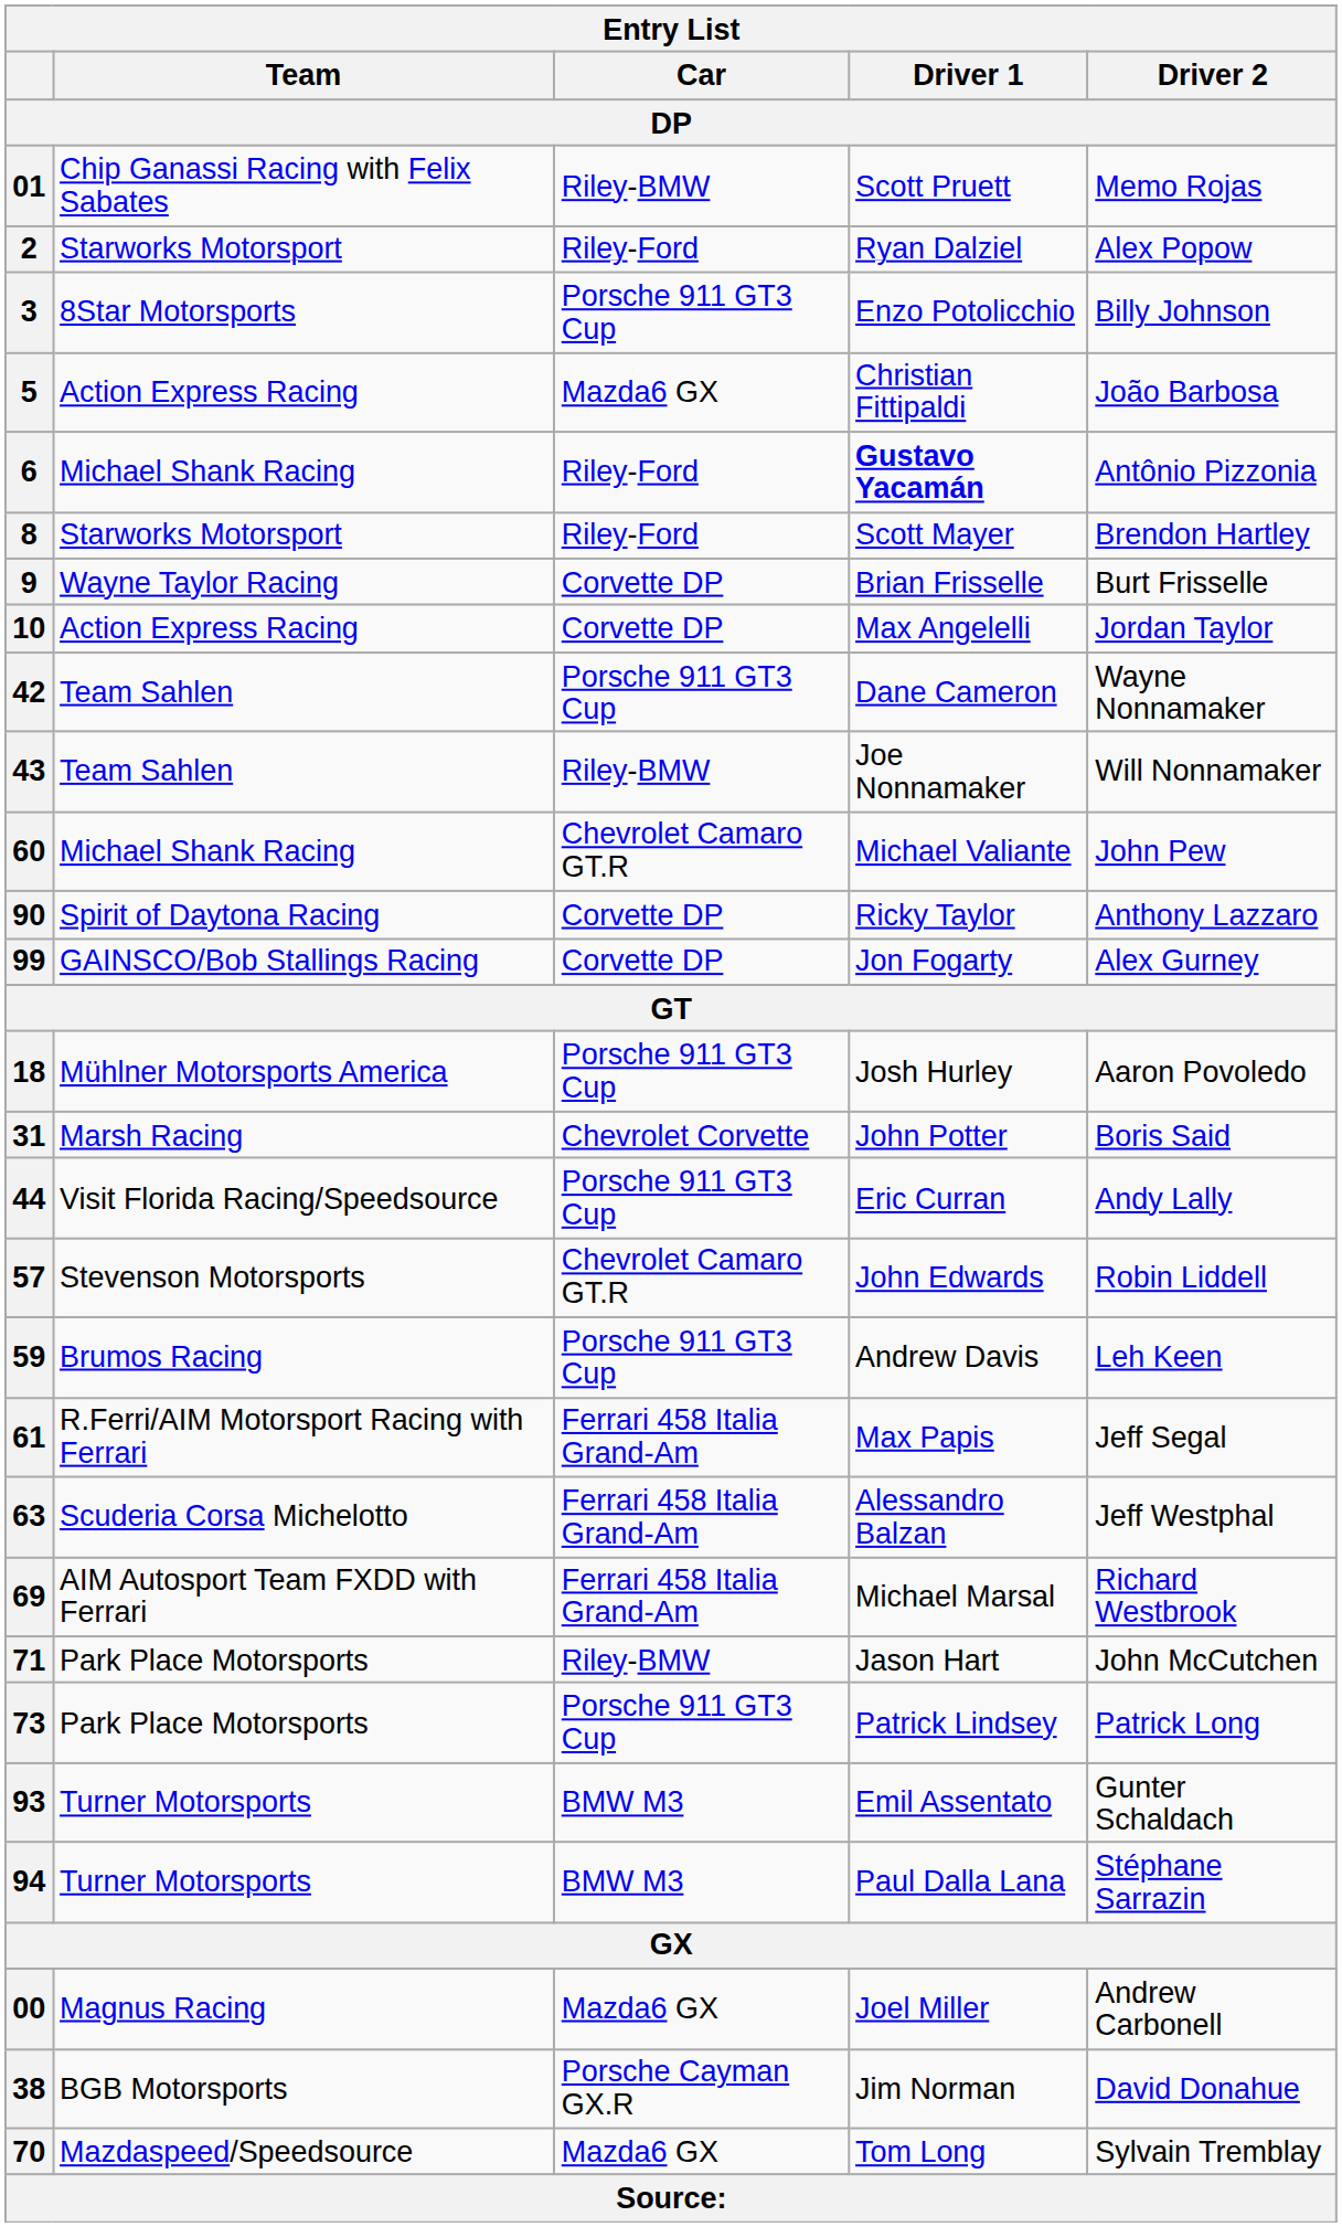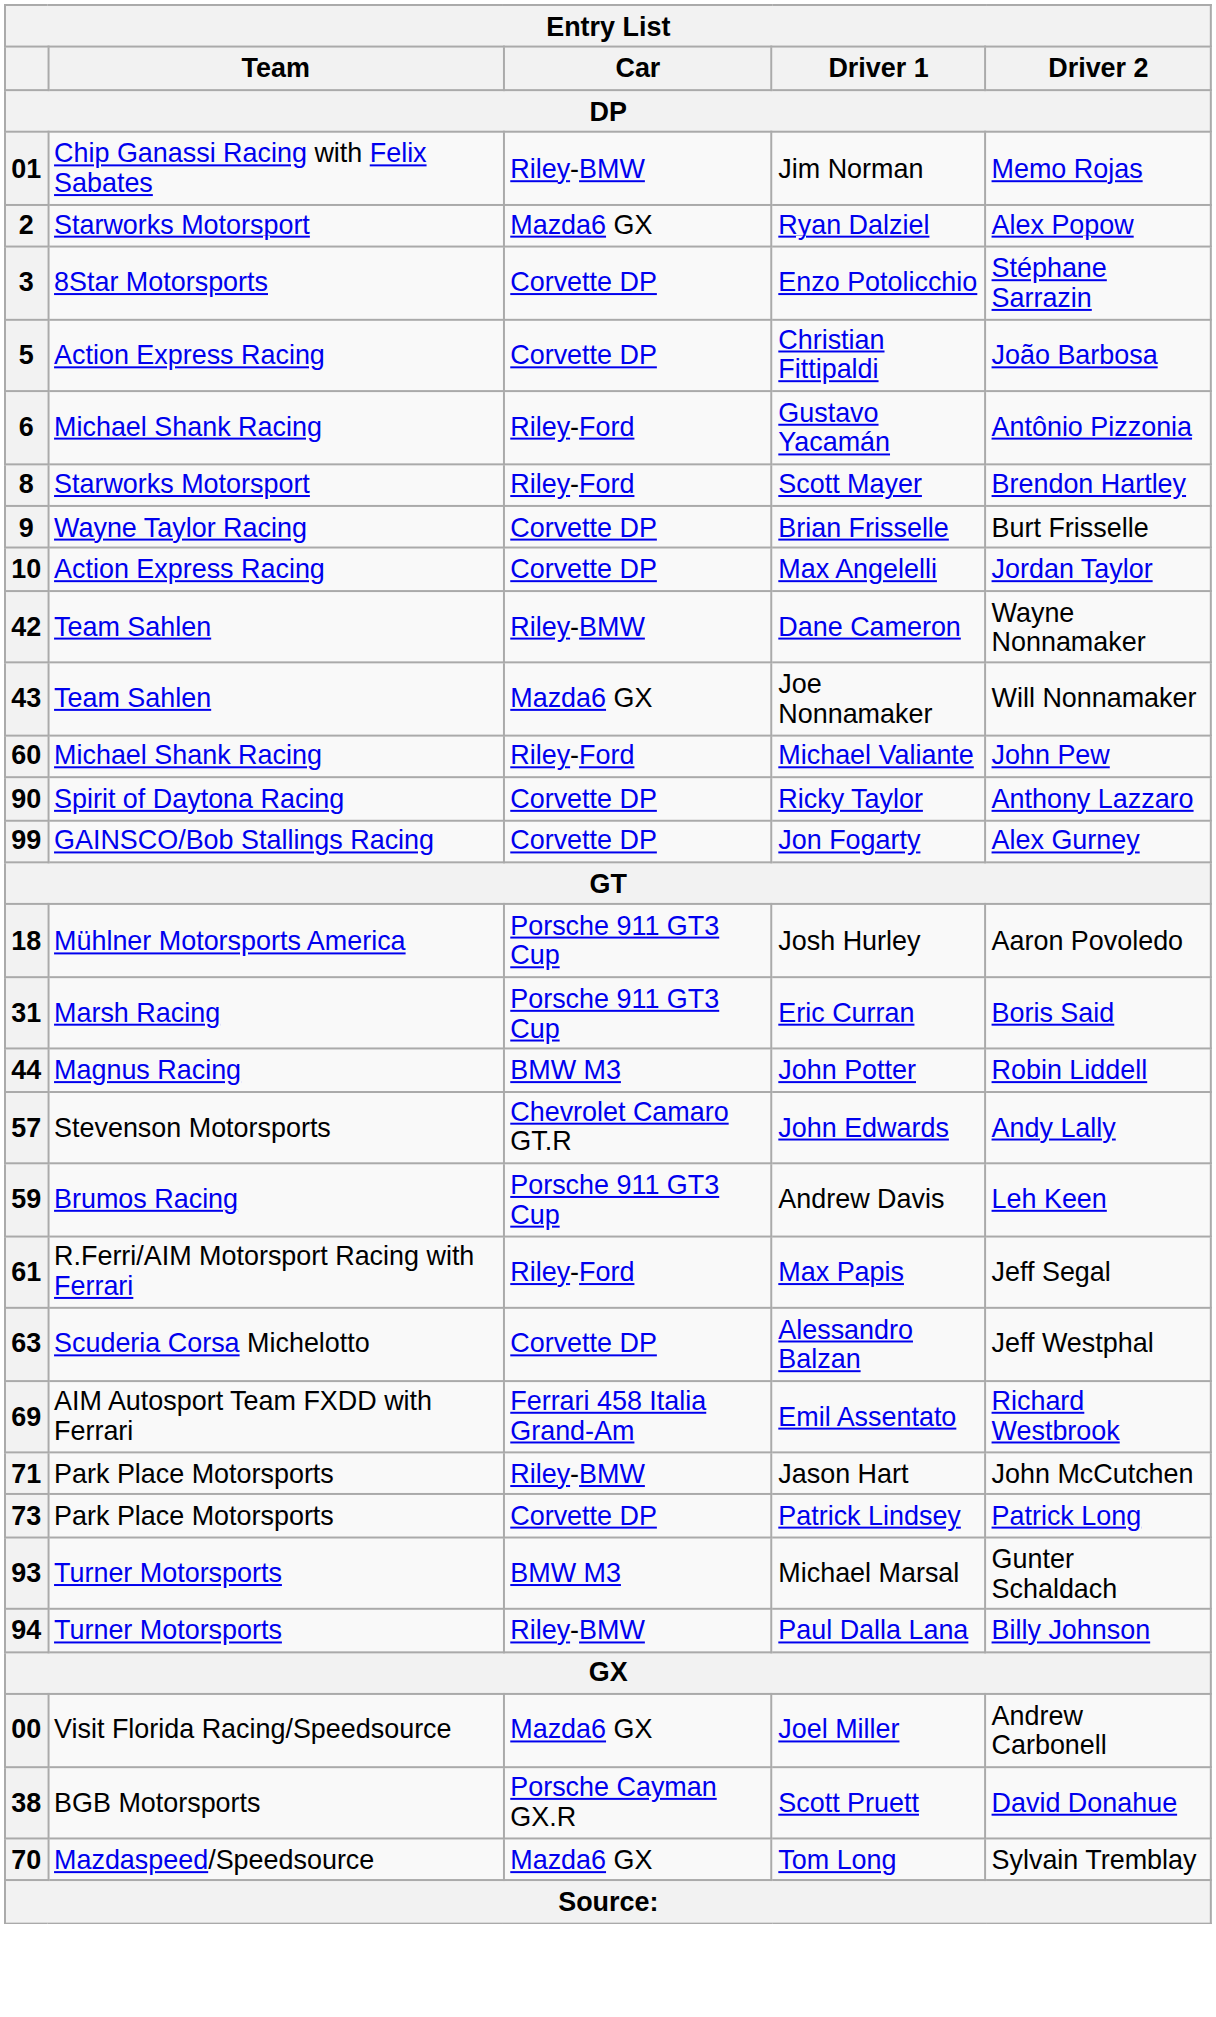01 | Driver 1 / DP: Scott Pruett -> Jim Norman
2 | Car / DP: Riley-Ford -> Mazda6 GX
3 | Car / DP: Porsche 911 GT3 Cup -> Corvette DP
3 | Driver 2 / DP: Billy Johnson -> Stéphane Sarrazin
5 | Car / DP: Mazda6 GX -> Corvette DP
6 | Driver 1 / DP: bold -> normal
42 | Car / DP: Porsche 911 GT3 Cup -> Riley-BMW
43 | Car / DP: Riley-BMW -> Mazda6 GX
60 | Car / DP: Chevrolet Camaro GT.R -> Riley-Ford
31 | Car / DP: Chevrolet Corvette -> Porsche 911 GT3 Cup
31 | Driver 1 / DP: John Potter -> Eric Curran
44 | Team / DP: Visit Florida Racing/Speedsource -> Magnus Racing
44 | Car / DP: Porsche 911 GT3 Cup -> BMW M3
44 | Driver 1 / DP: Eric Curran -> John Potter
44 | Driver 2 / DP: Andy Lally -> Robin Liddell
57 | Driver 2 / DP: Robin Liddell -> Andy Lally
61 | Car / DP: Ferrari 458 Italia Grand-Am -> Riley-Ford
63 | Car / DP: Ferrari 458 Italia Grand-Am -> Corvette DP
69 | Driver 1 / DP: Michael Marsal -> Emil Assentato
73 | Car / DP: Porsche 911 GT3 Cup -> Corvette DP
93 | Driver 1 / DP: Emil Assentato -> Michael Marsal
94 | Car / DP: BMW M3 -> Riley-BMW
94 | Driver 2 / DP: Stéphane Sarrazin -> Billy Johnson
00 | Team / DP: Magnus Racing -> Visit Florida Racing/Speedsource
38 | Driver 1 / DP: Jim Norman -> Scott Pruett
